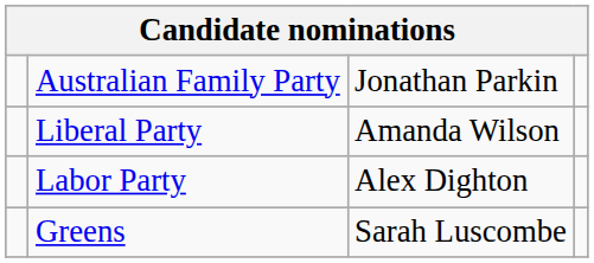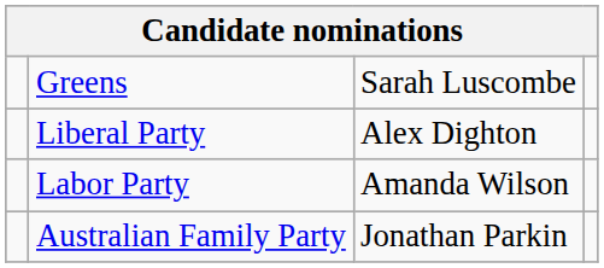rows swapped: Australian Family Party <-> Greens
Liberal Party | column 3: Amanda Wilson -> Alex Dighton
Labor Party | column 3: Alex Dighton -> Amanda Wilson
